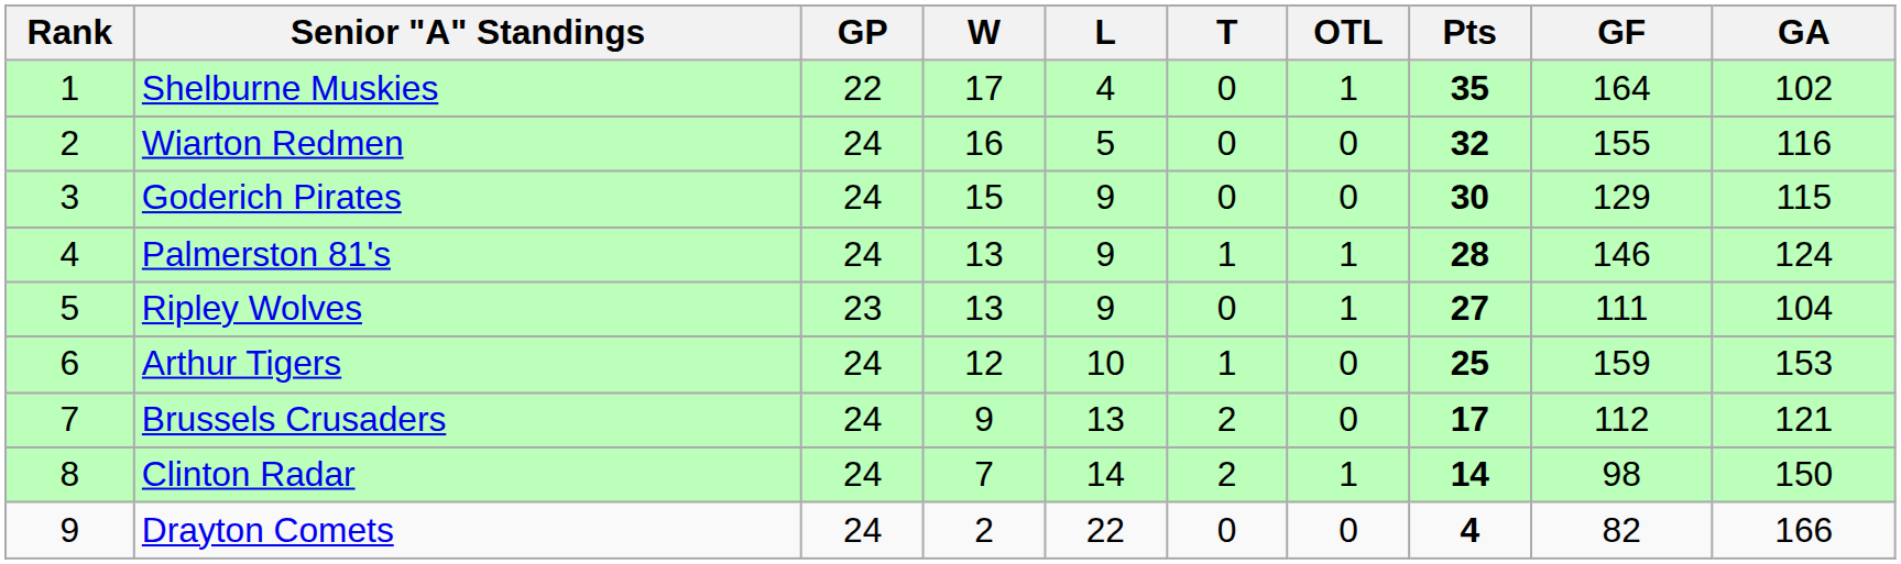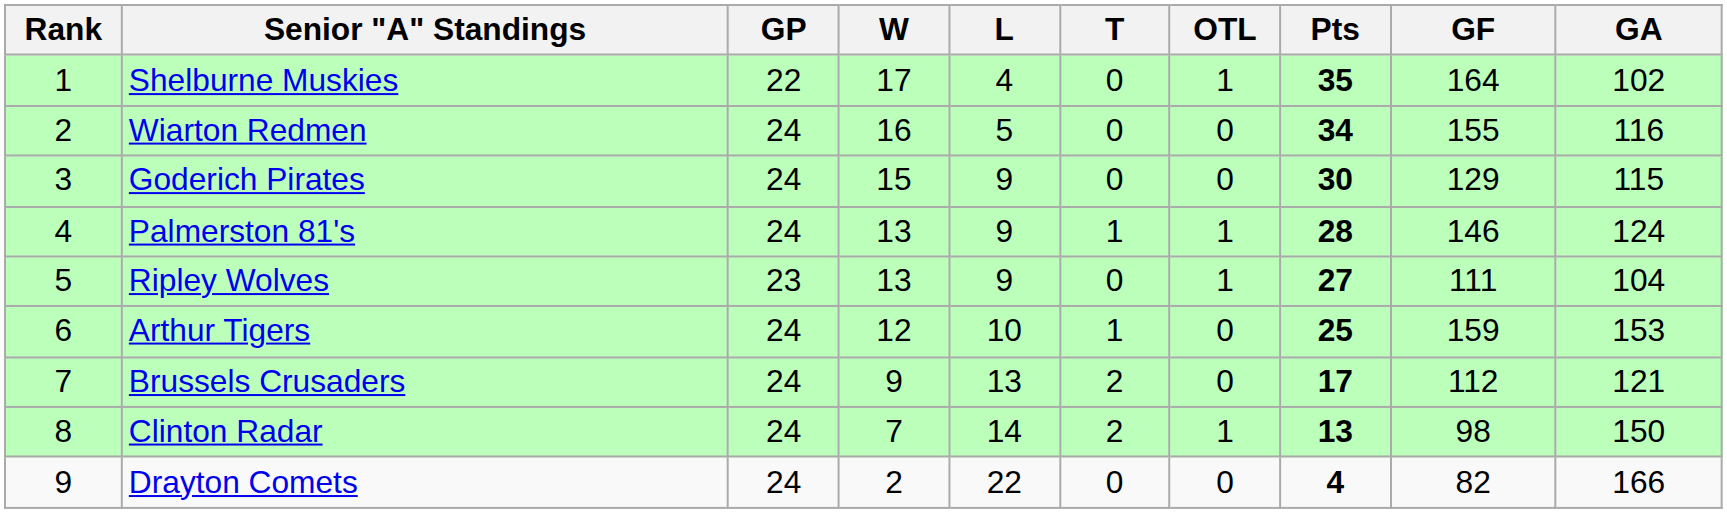Wiarton Redmen | Pts: 32 -> 34
Clinton Radar | Pts: 14 -> 13
